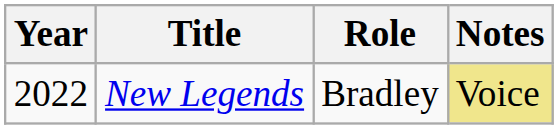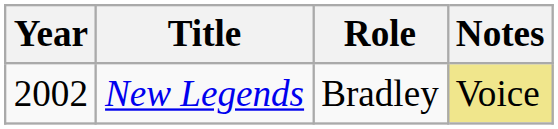New Legends | Year: 2022 -> 2002
